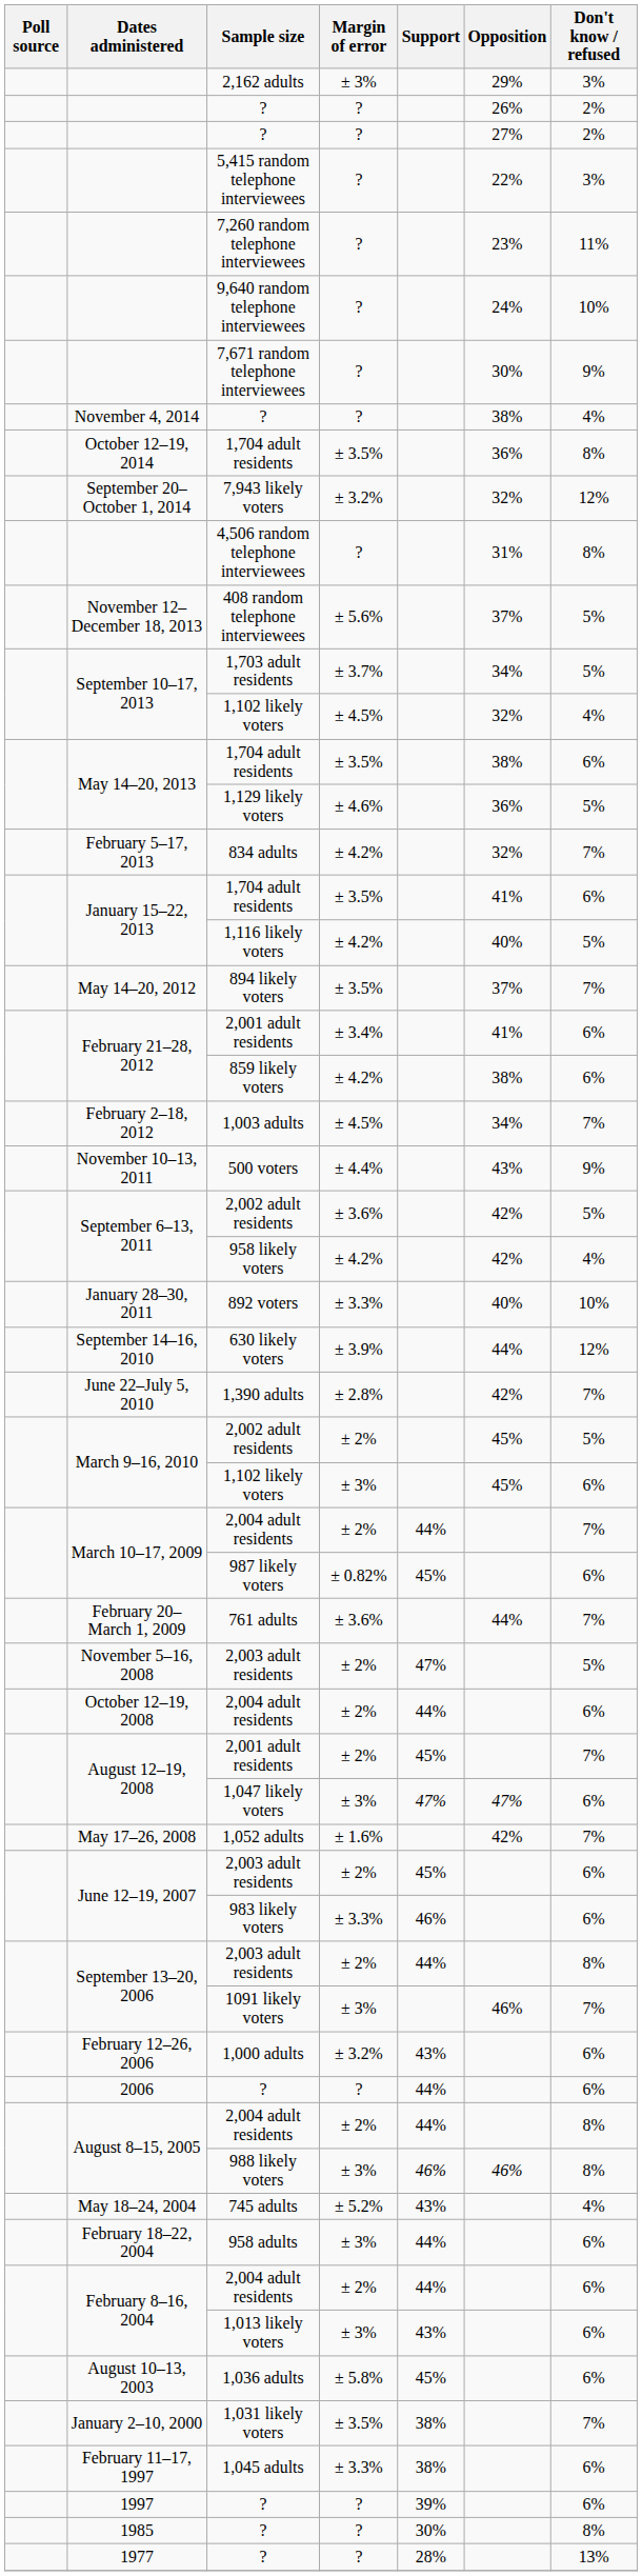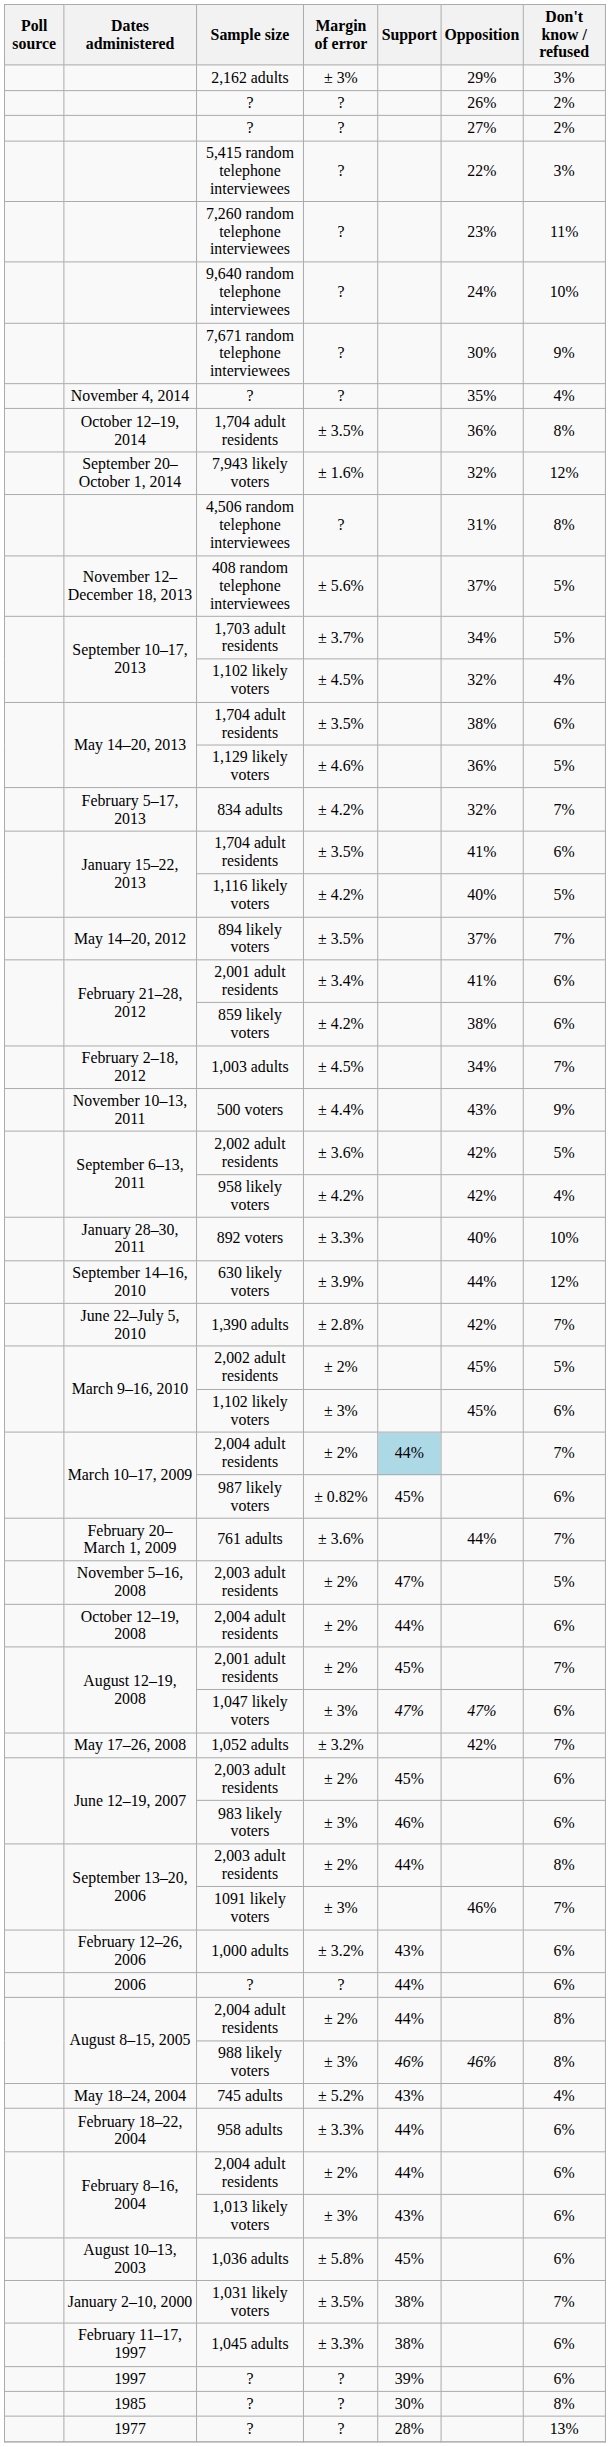November 4, 2014 / ? | Opposition: 38% -> 35%
7,943 likely voters | Margin of error: ± 3.2% -> ± 1.6%
March 10–17, 2009 / 2,004 adult residents | Support: no background -> lightblue background
1,052 adults | Margin of error: ± 1.6% -> ± 3.2%
983 likely voters | Margin of error: ± 3.3% -> ± 3%
958 adults | Margin of error: ± 3% -> ± 3.3%
